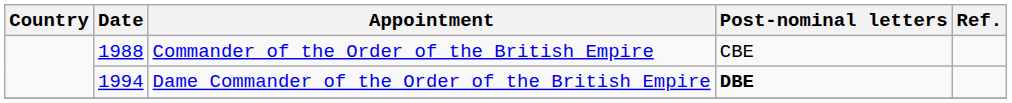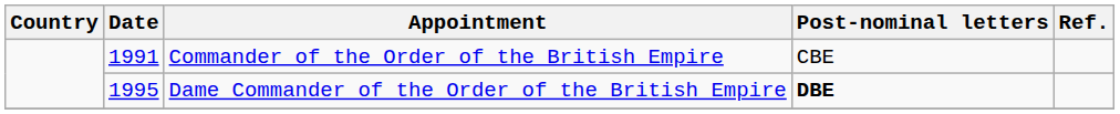Commander of the Order of the British Empire | Date: 1988 -> 1991
Dame Commander of the Order of the British Empire | Date: 1994 -> 1995
